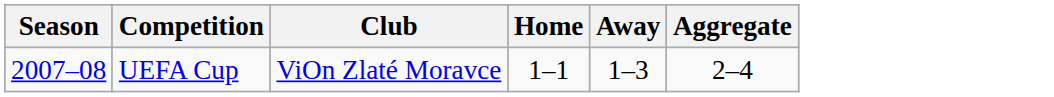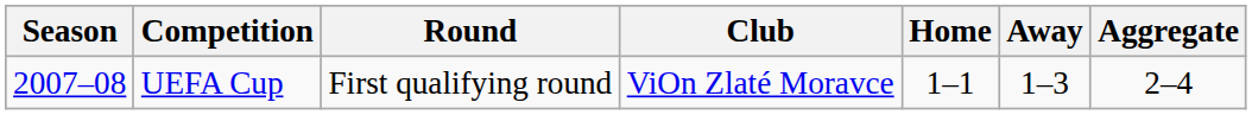+ column: Round | First qualifying round
